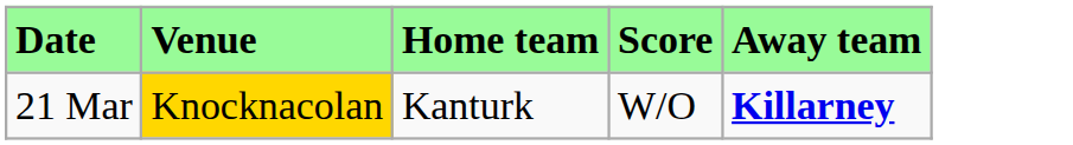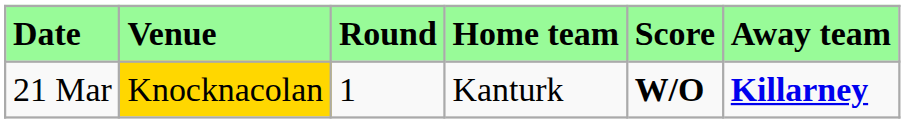+ column: Round | 1
21 Mar | Score: normal -> bold
